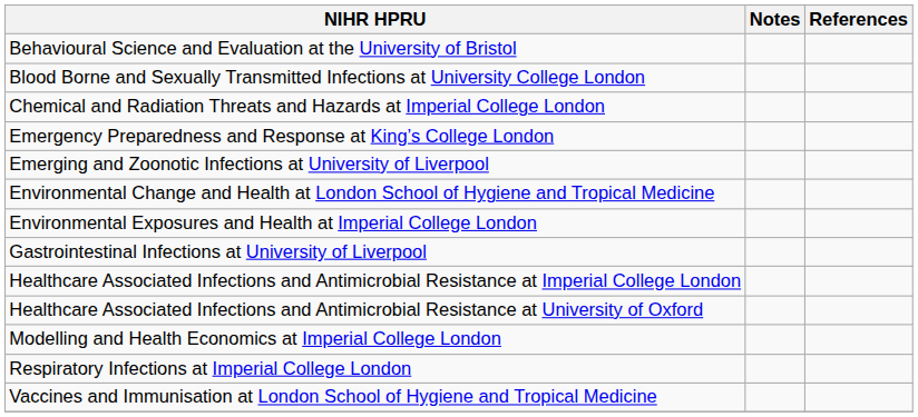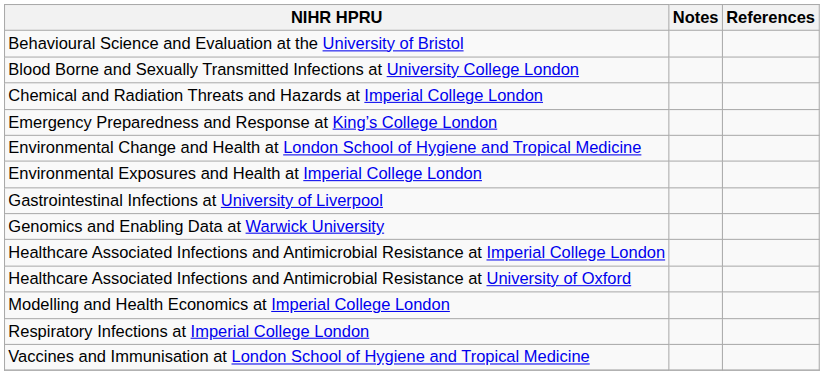- row: Emerging and Zoonotic Infections at University of Liverpool
+ row: Genomics and Enabling Data at Warwick University
